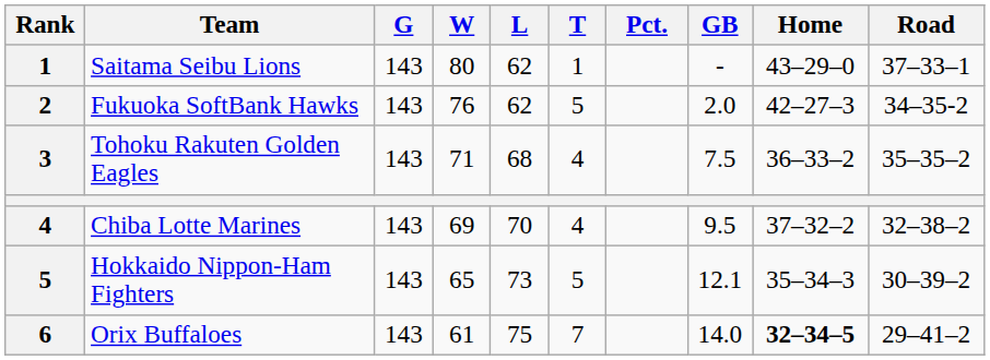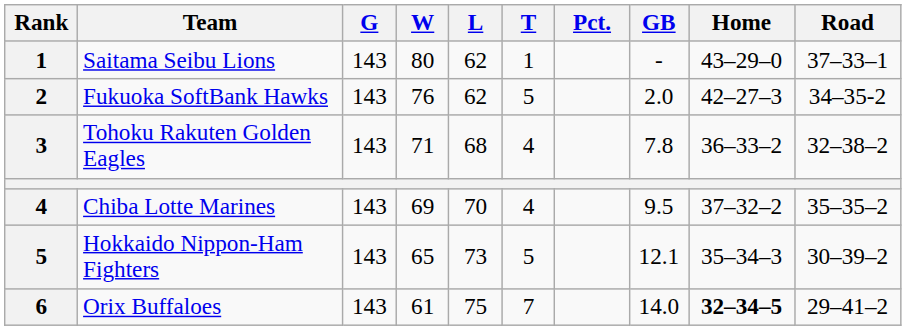Tohoku Rakuten Golden Eagles | GB: 7.5 -> 7.8
Tohoku Rakuten Golden Eagles | Road: 35–35–2 -> 32–38–2
Chiba Lotte Marines | Road: 32–38–2 -> 35–35–2
